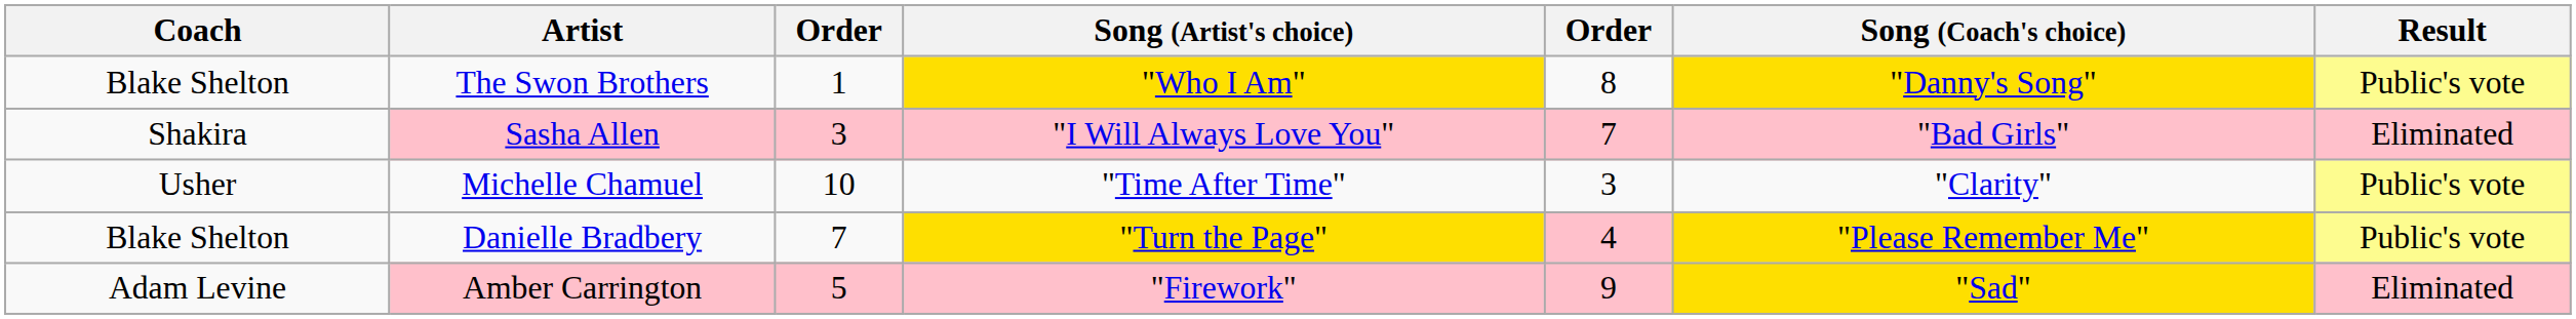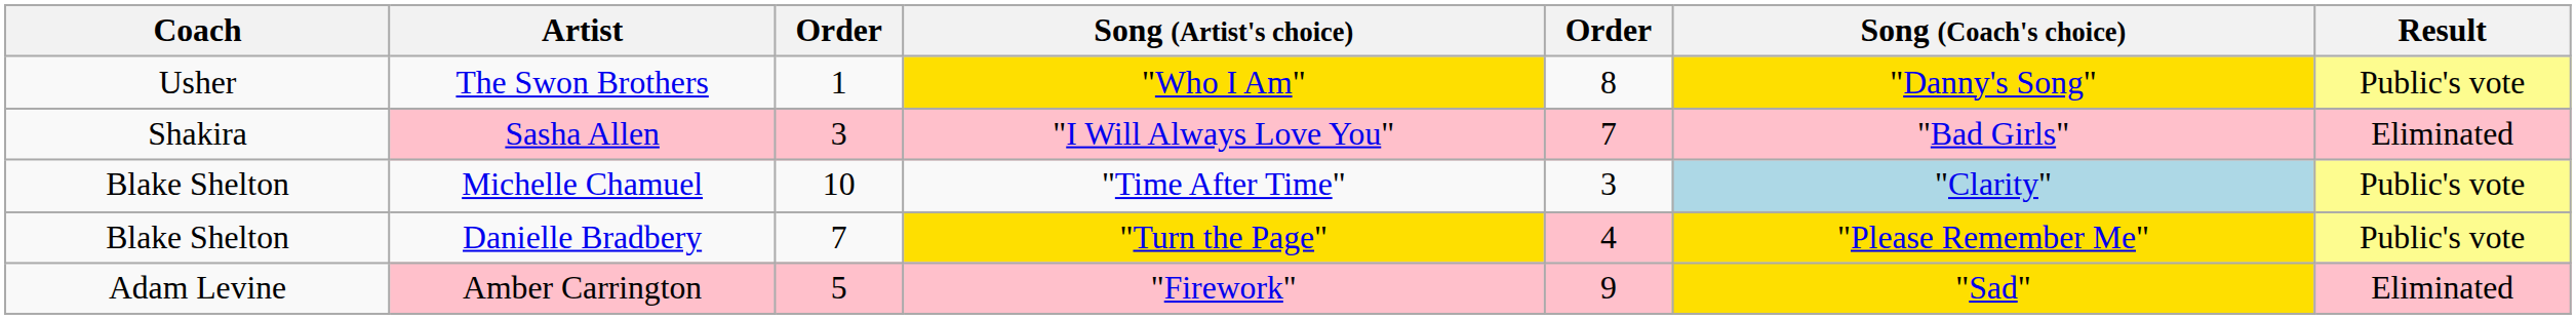The Swon Brothers | Coach: Blake Shelton -> Usher
Michelle Chamuel | Coach: Usher -> Blake Shelton
Michelle Chamuel | Song (Coach's choice): no background -> lightblue background
